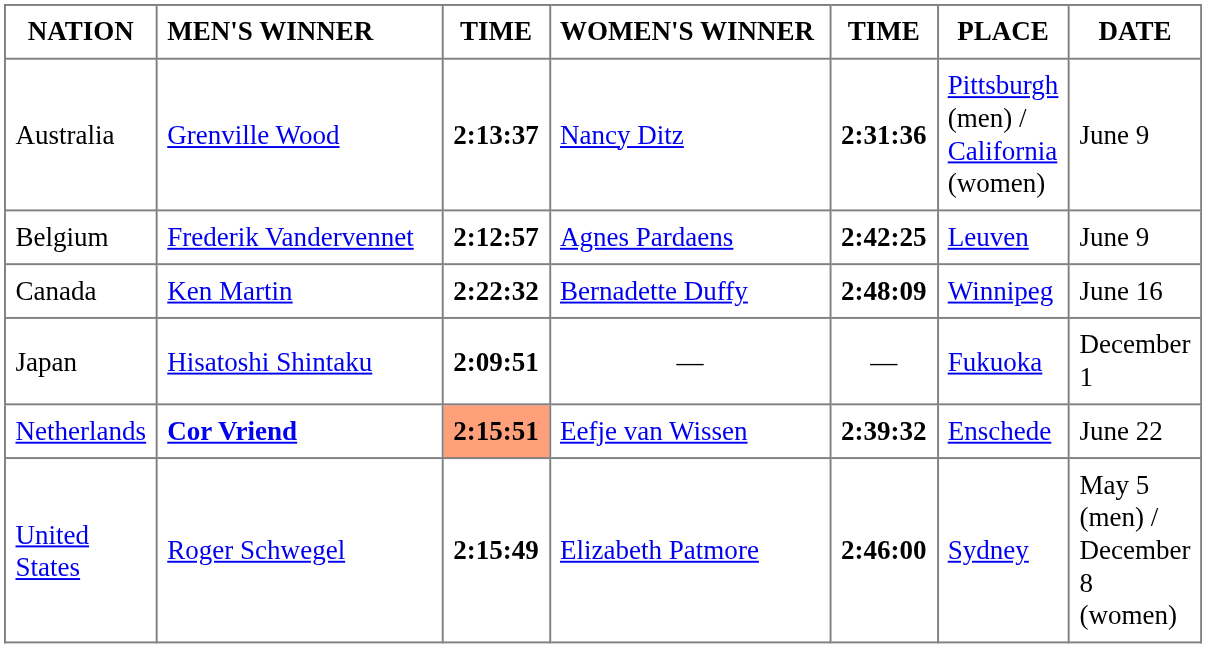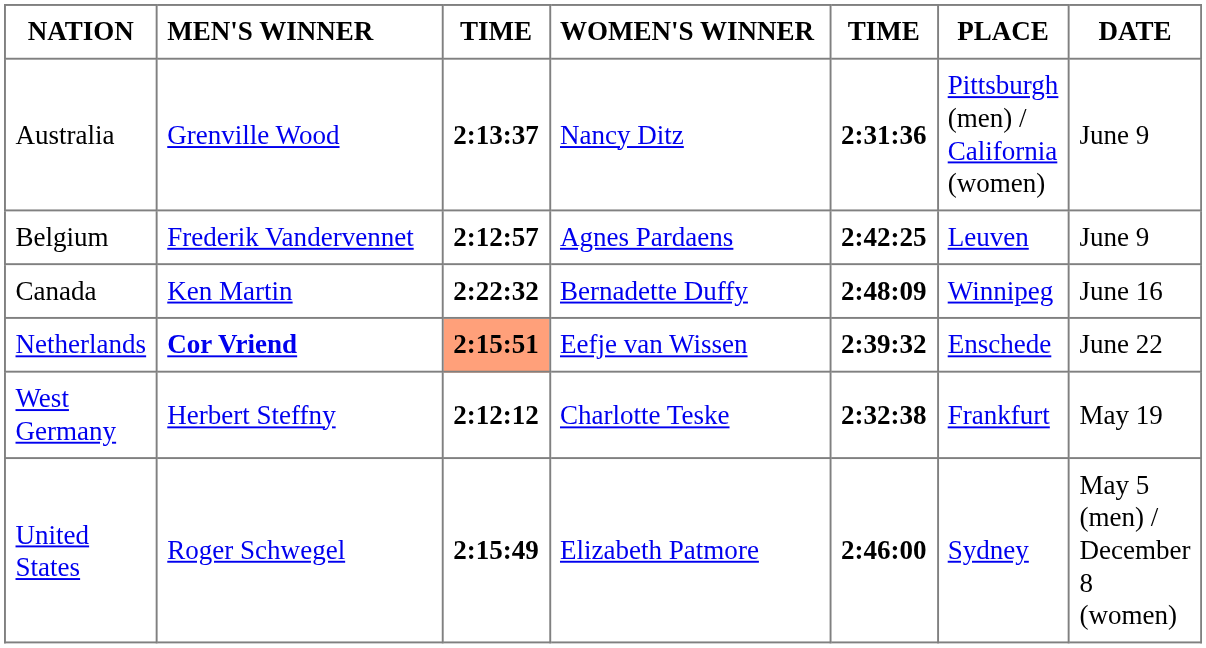- row: Japan | Hisatoshi Shintaku | 2:09:51 | — | — | Fukuoka | December 1
+ row: West Germany | Herbert Steffny | 2:12:12 | Charlotte Teske | 2:32:38 | Frankfurt | May 19
